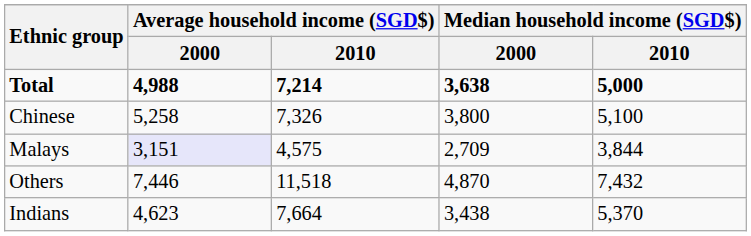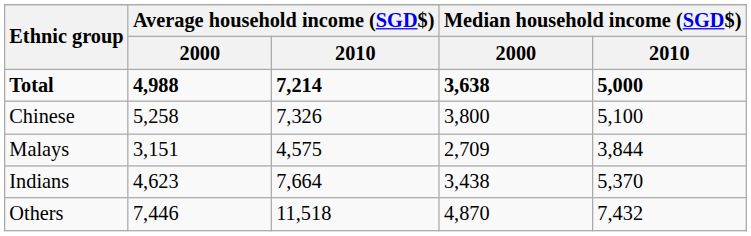Malays | Average household income (SGD$) / 2000: lavender background -> no background
rows swapped: Indians <-> Others
